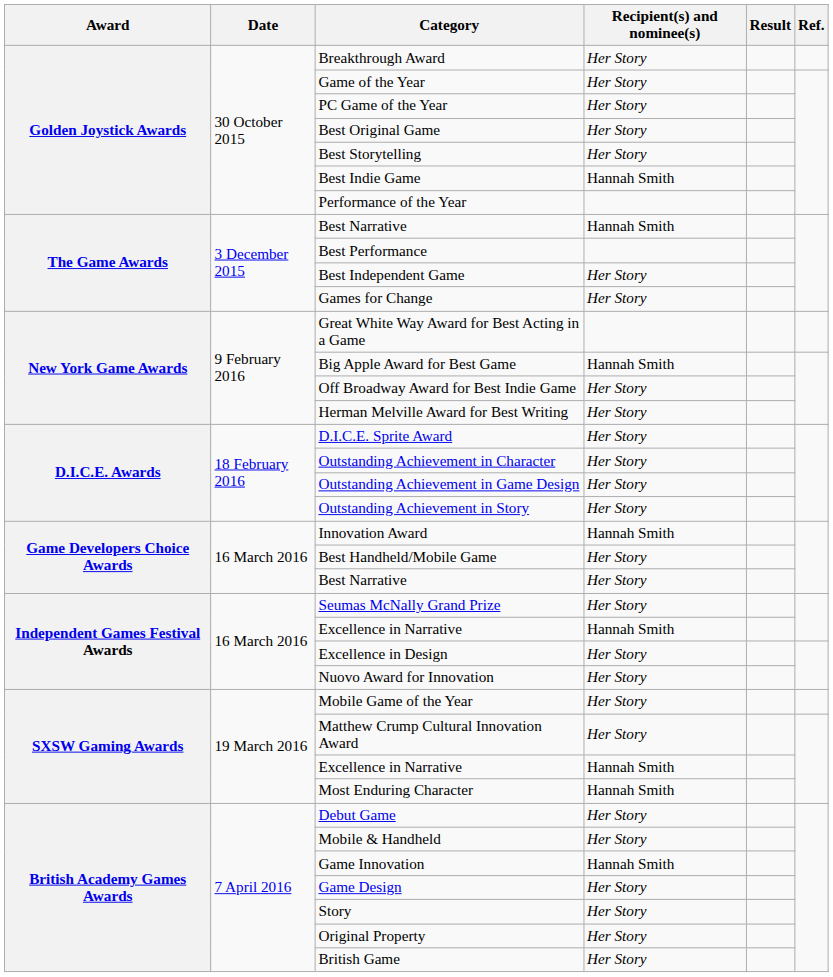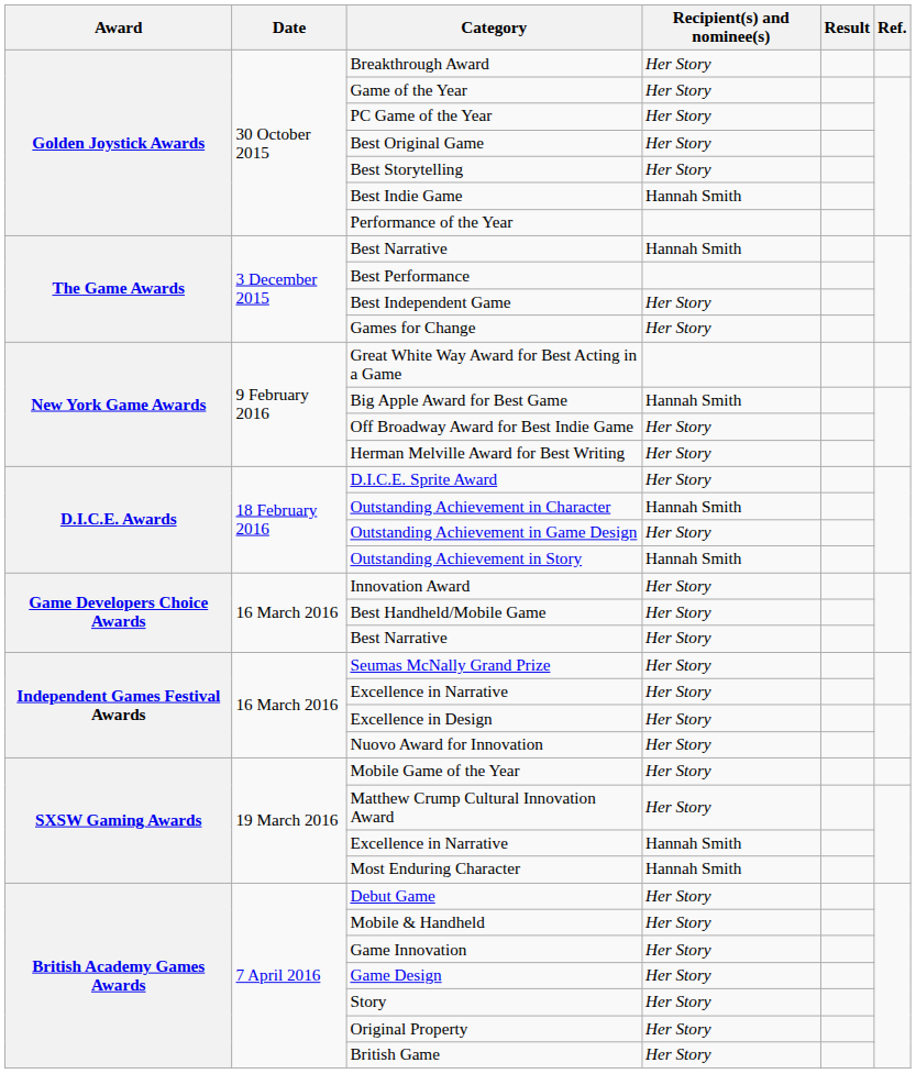Outstanding Achievement in Character | Recipient(s) and nominee(s): Her Story -> Hannah Smith
Outstanding Achievement in Story | Recipient(s) and nominee(s): Her Story -> Hannah Smith
Innovation Award | Recipient(s) and nominee(s): Hannah Smith -> Her Story
Independent Games Festival Awards / Excellence in Narrative | Recipient(s) and nominee(s): Hannah Smith -> Her Story
Game Innovation | Recipient(s) and nominee(s): Hannah Smith -> Her Story
